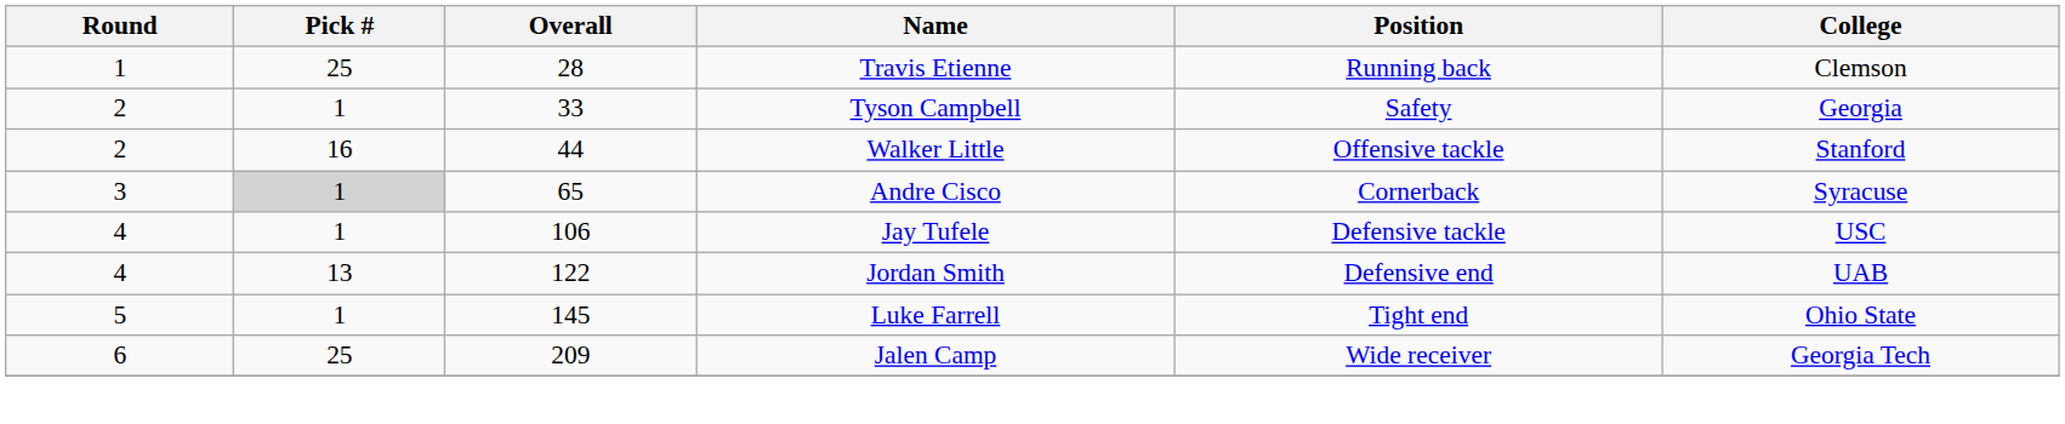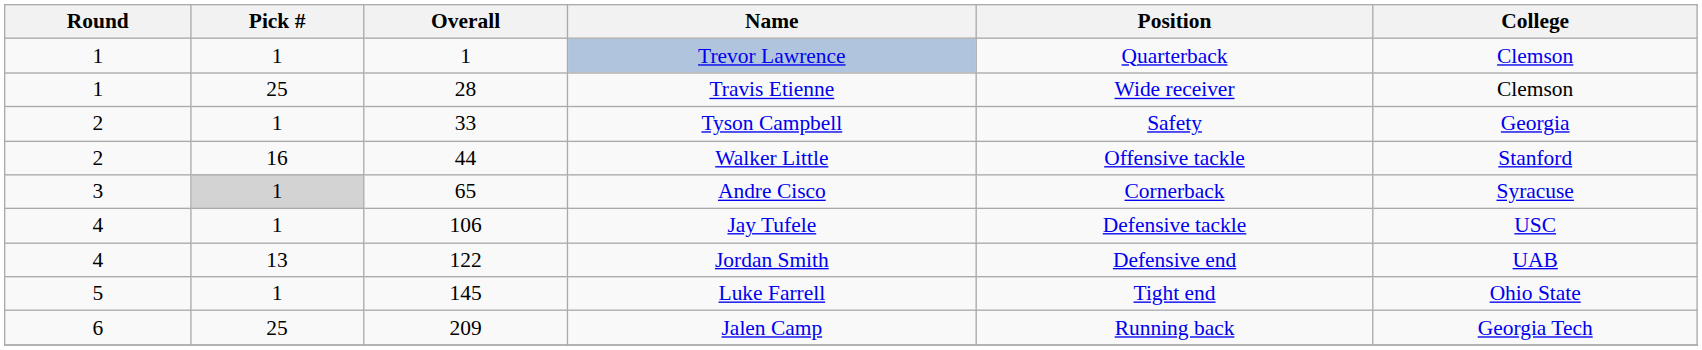+ row: 1 | 1 | 1 | Trevor Lawrence | Quarterback | Clemson
Travis Etienne | Position: Running back -> Wide receiver
Jalen Camp | Position: Wide receiver -> Running back
